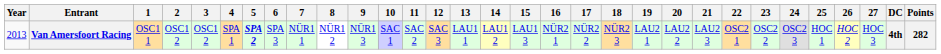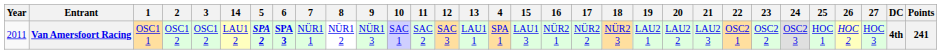columns swapped: 4 <-> 14
Van Amersfoort Racing | Year: 2013 -> 2011
Van Amersfoort Racing | 6: normal -> bold
Van Amersfoort Racing | Points: 282 -> 241
